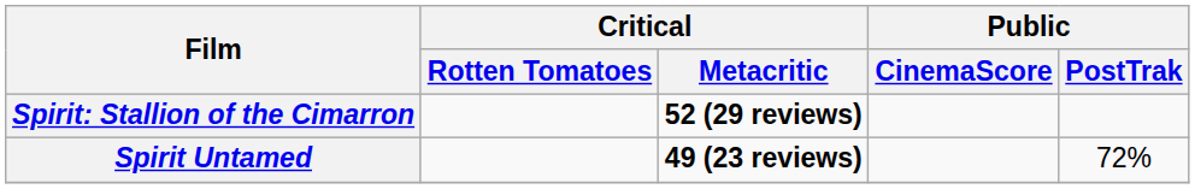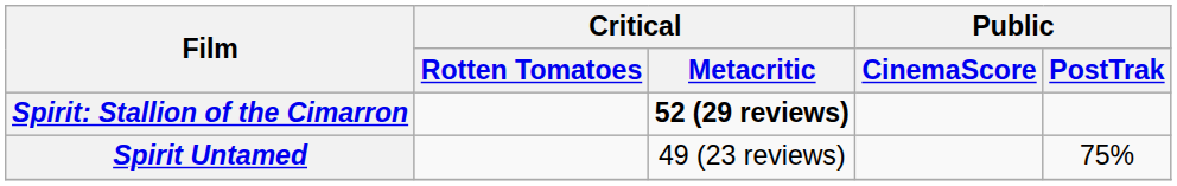Spirit Untamed | Critical / Metacritic: bold -> normal
Spirit Untamed | Public / PostTrak: 72% -> 75%
